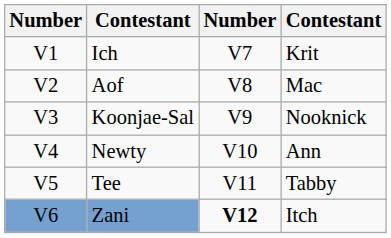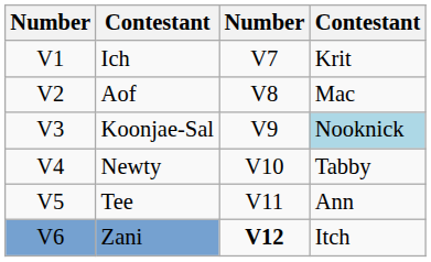Koonjae-Sal | column 4: no background -> lightblue background
Newty | column 4: Ann -> Tabby
Tee | column 4: Tabby -> Ann
